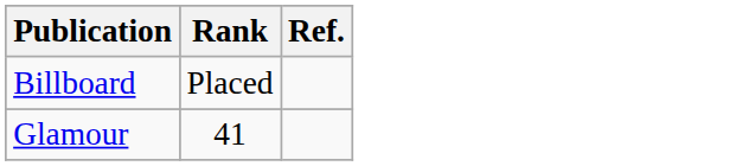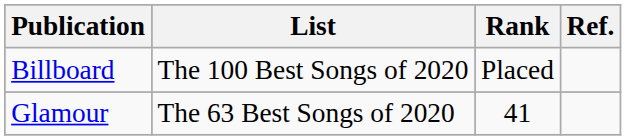+ column: List | The 100 Best Songs of 2020 | The 63 Best Songs of 2020
